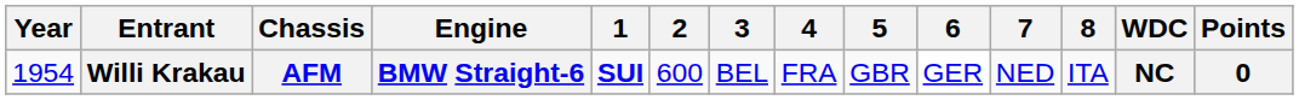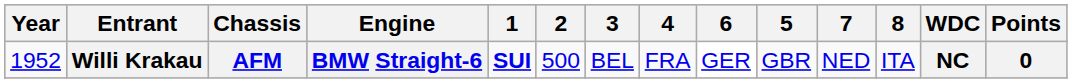columns swapped: 5 <-> 6
Willi Krakau | Year: 1954 -> 1952
Willi Krakau | 2: 600 -> 500
